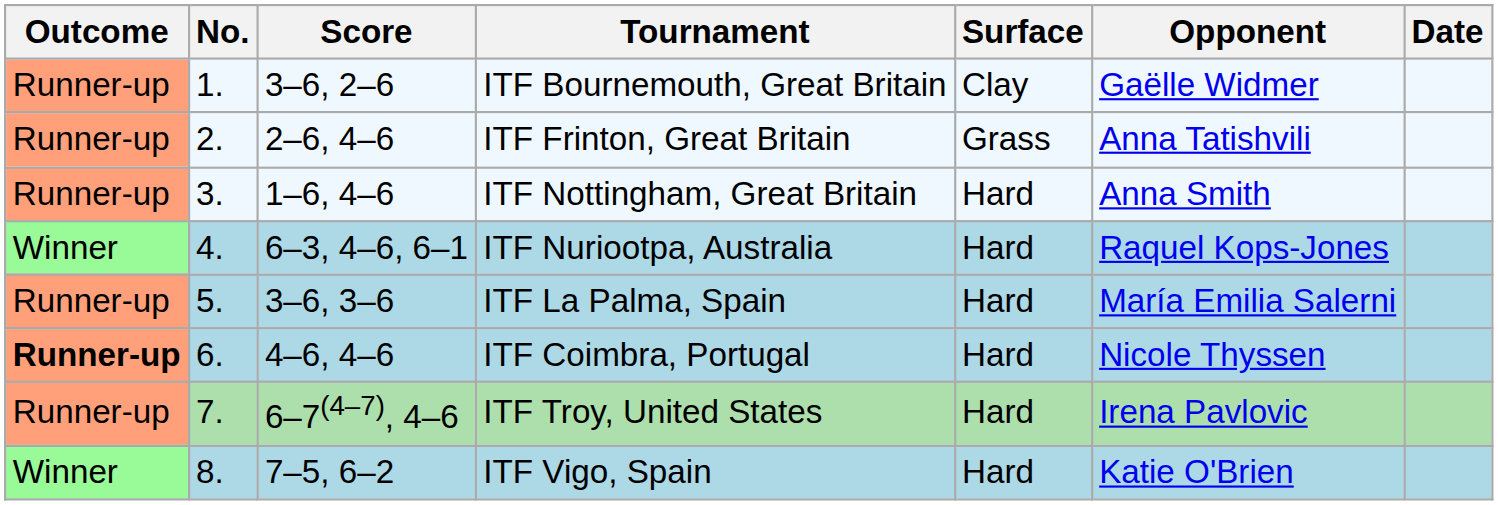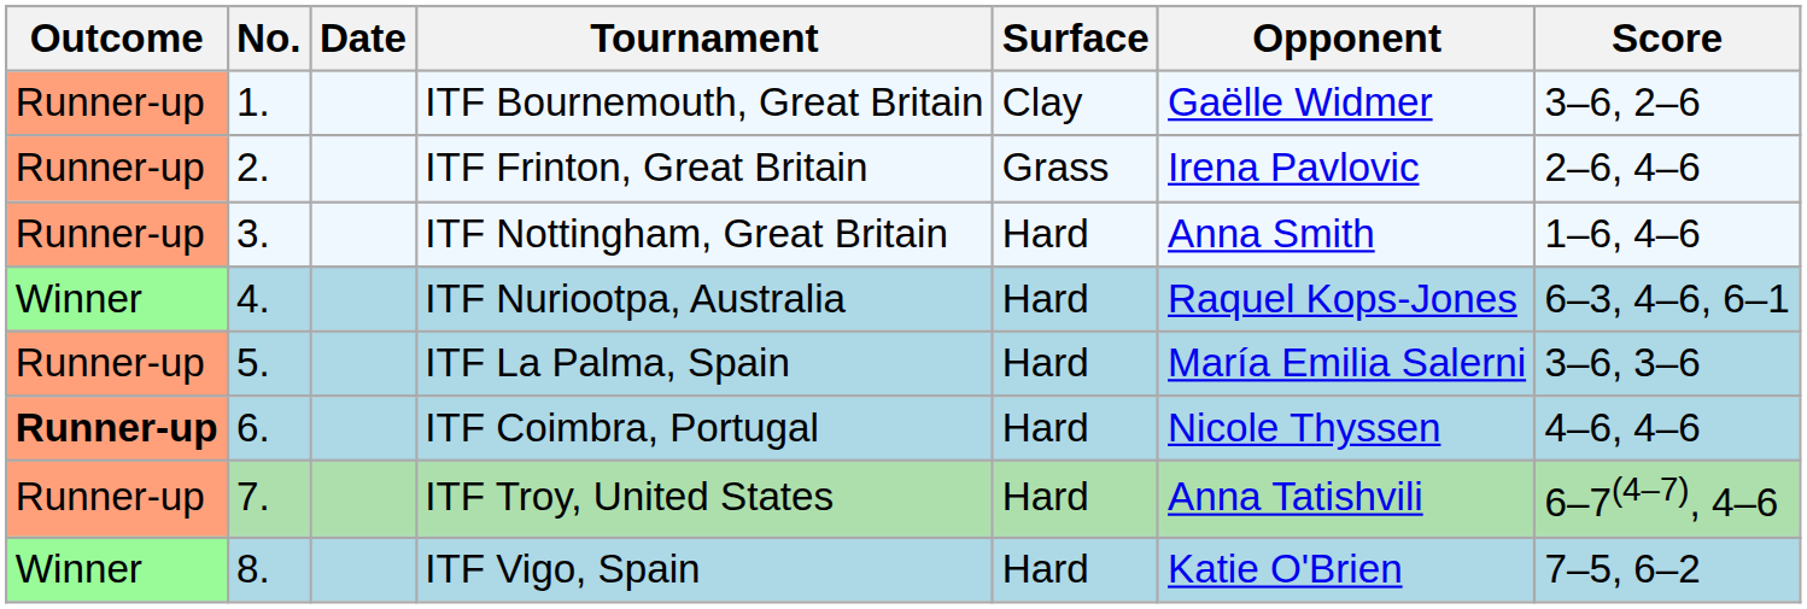columns swapped: Date <-> Score
ITF Frinton, Great Britain | Opponent: Anna Tatishvili -> Irena Pavlovic
ITF Troy, United States | Opponent: Irena Pavlovic -> Anna Tatishvili
